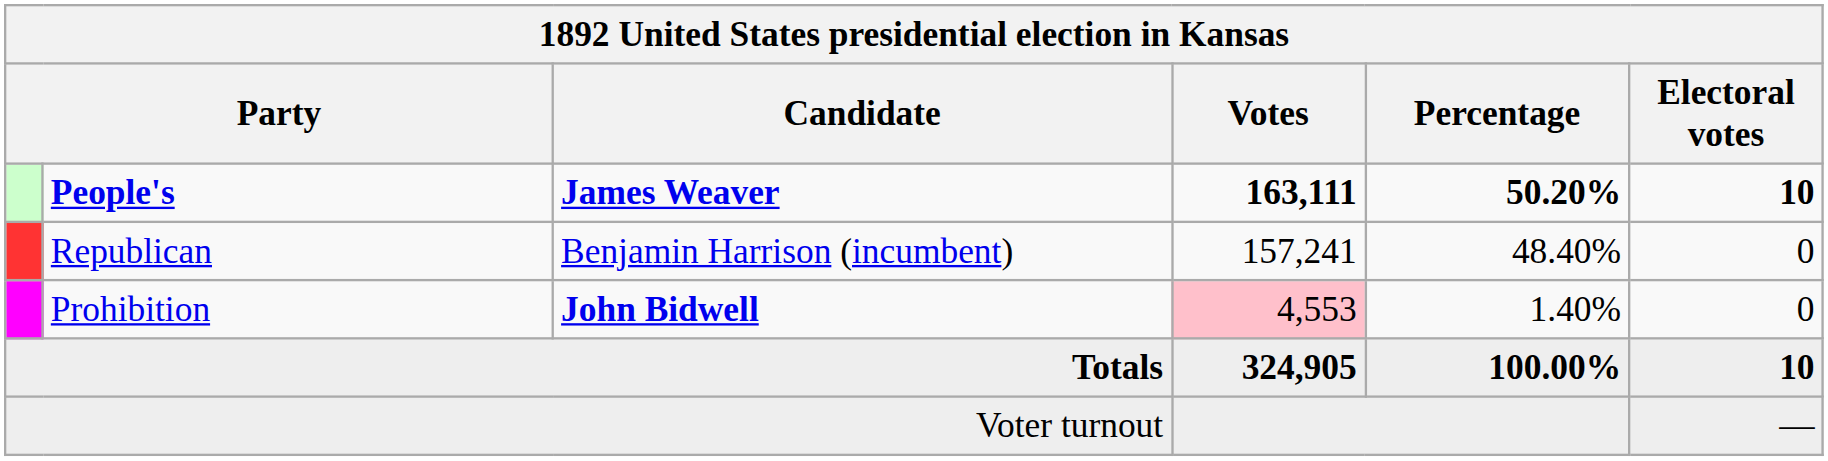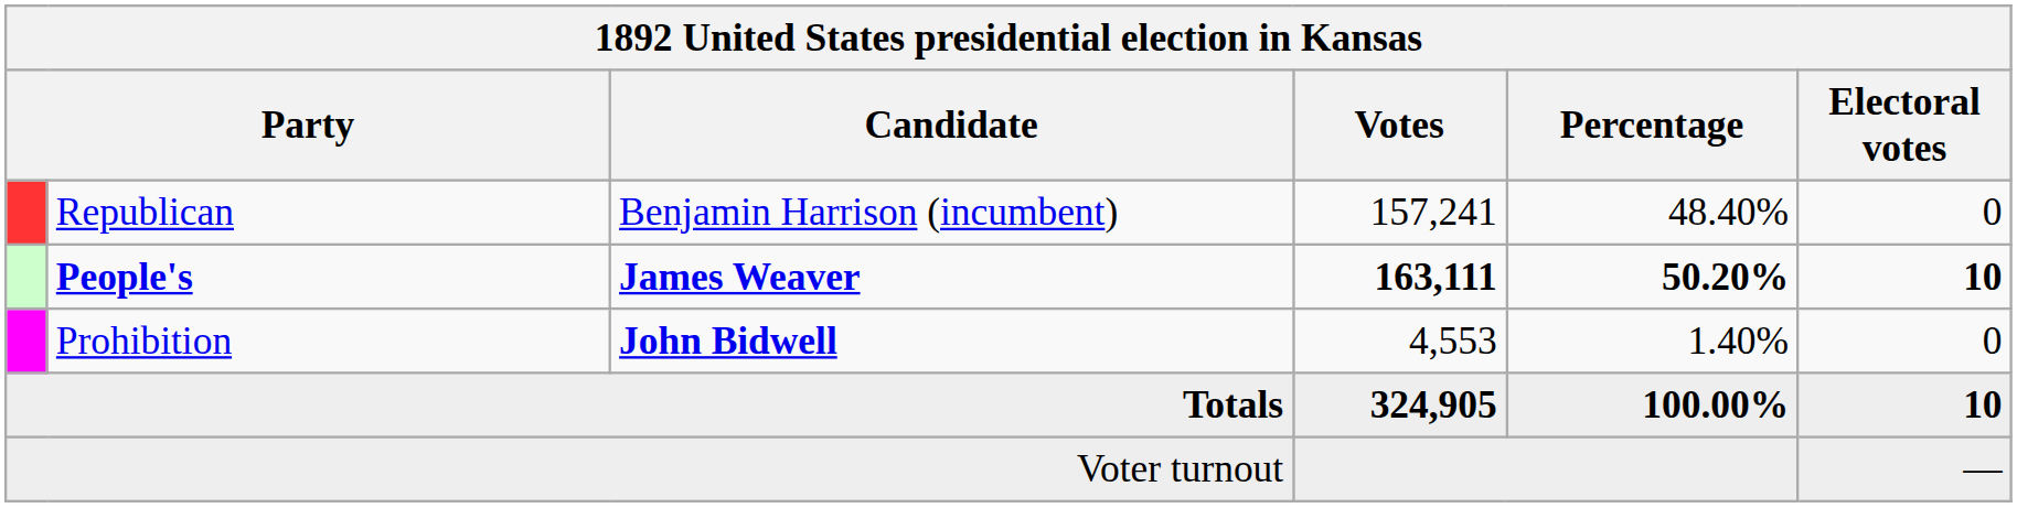rows swapped: People's <-> Republican
Prohibition | Votes: pink background -> no background
